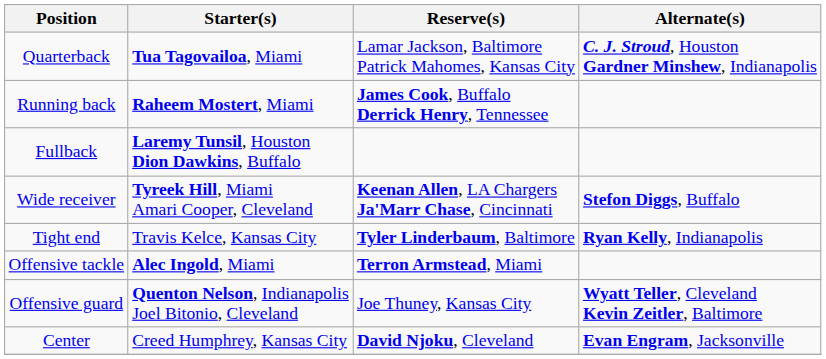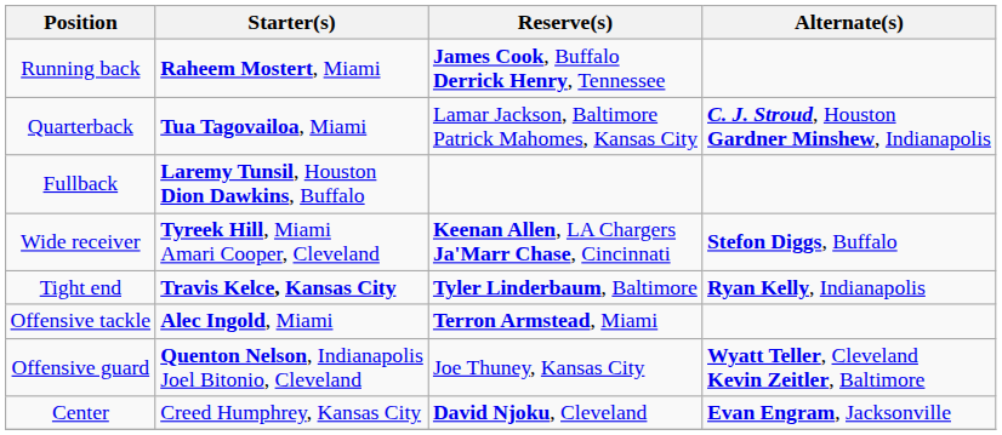rows swapped: Quarterback <-> Running back
Tight end | Starter(s): normal -> bold
